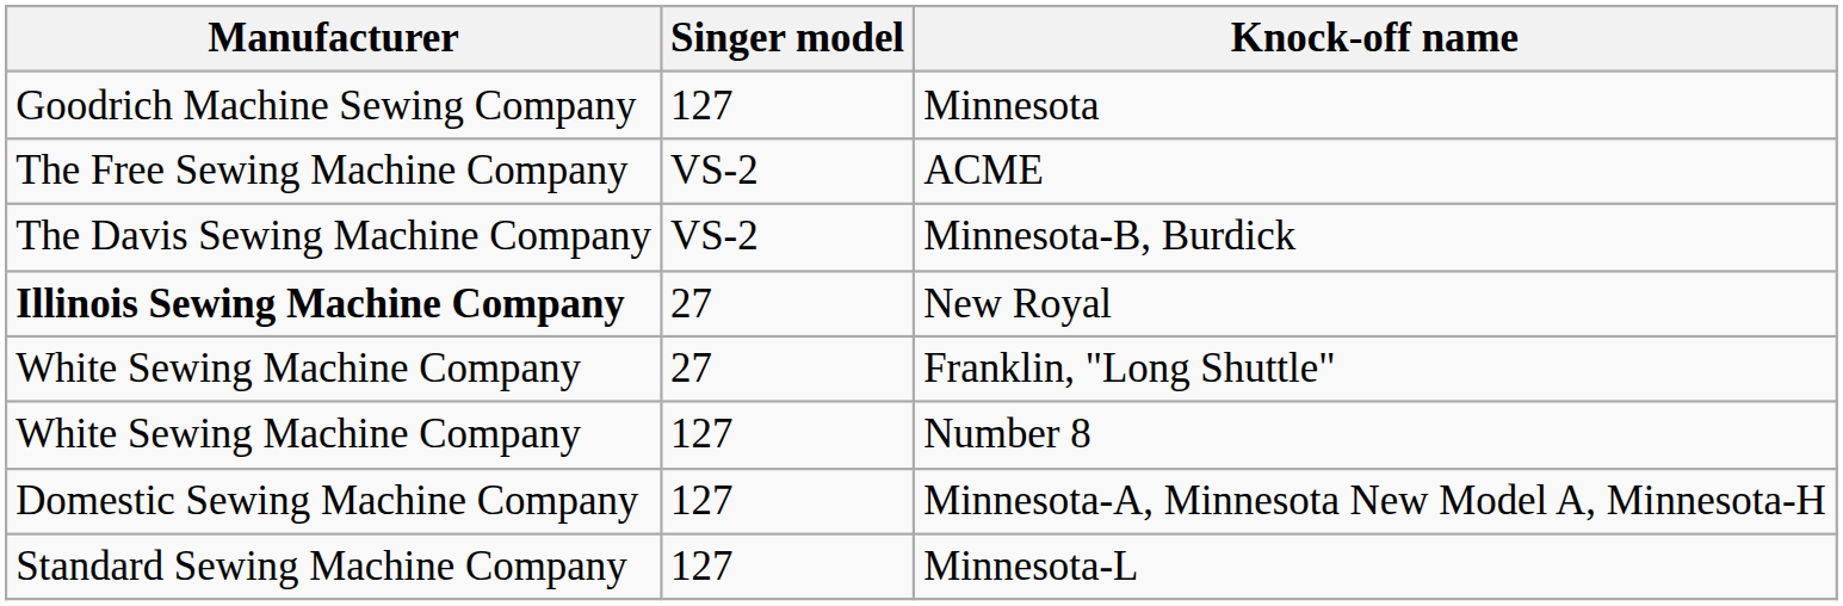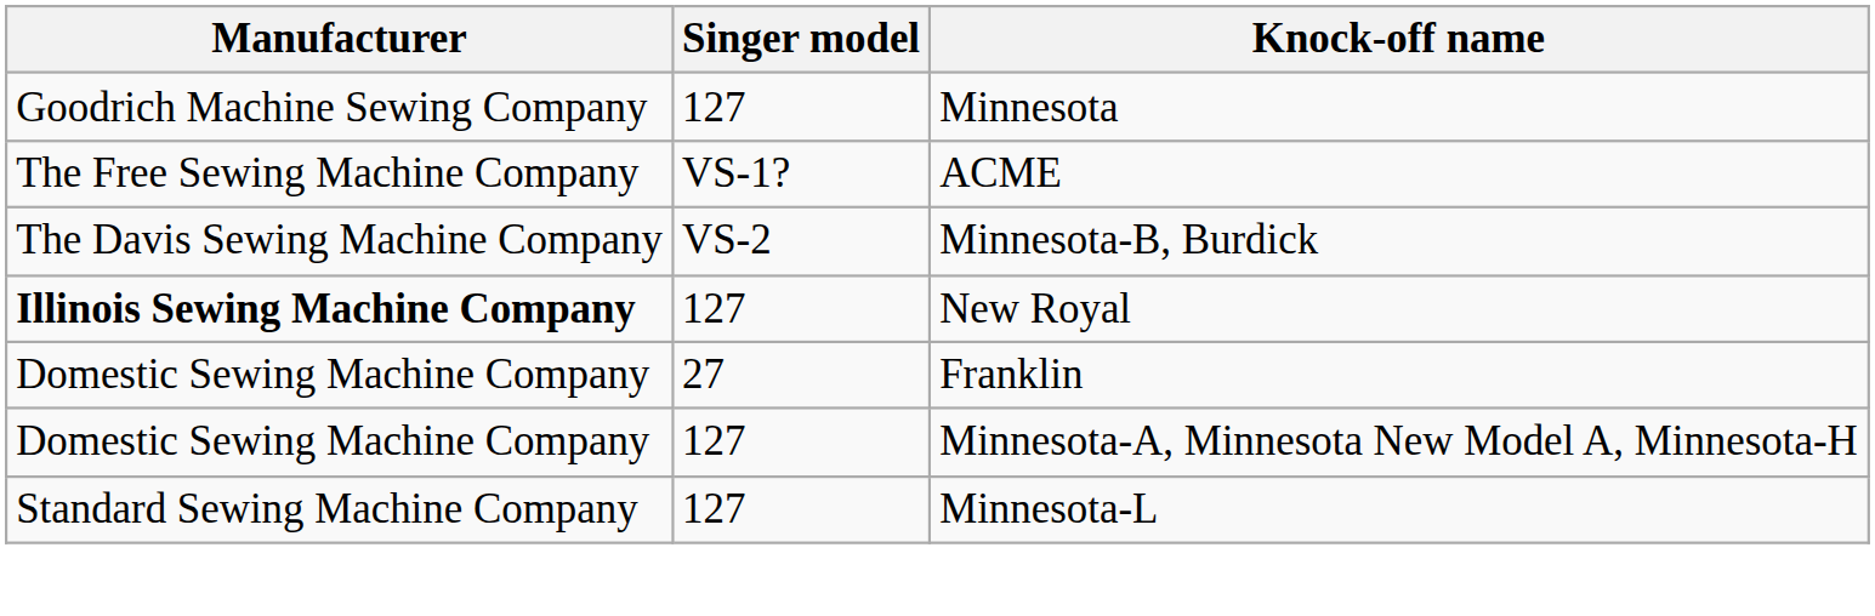ACME | Singer model: VS-2 -> VS-1?
New Royal | Singer model: 27 -> 127
- row: White Sewing Machine Company | 27 | Franklin, "Long Shuttle"
- row: White Sewing Machine Company | 127 | Number 8
+ row: Domestic Sewing Machine Company | 27 | Franklin
